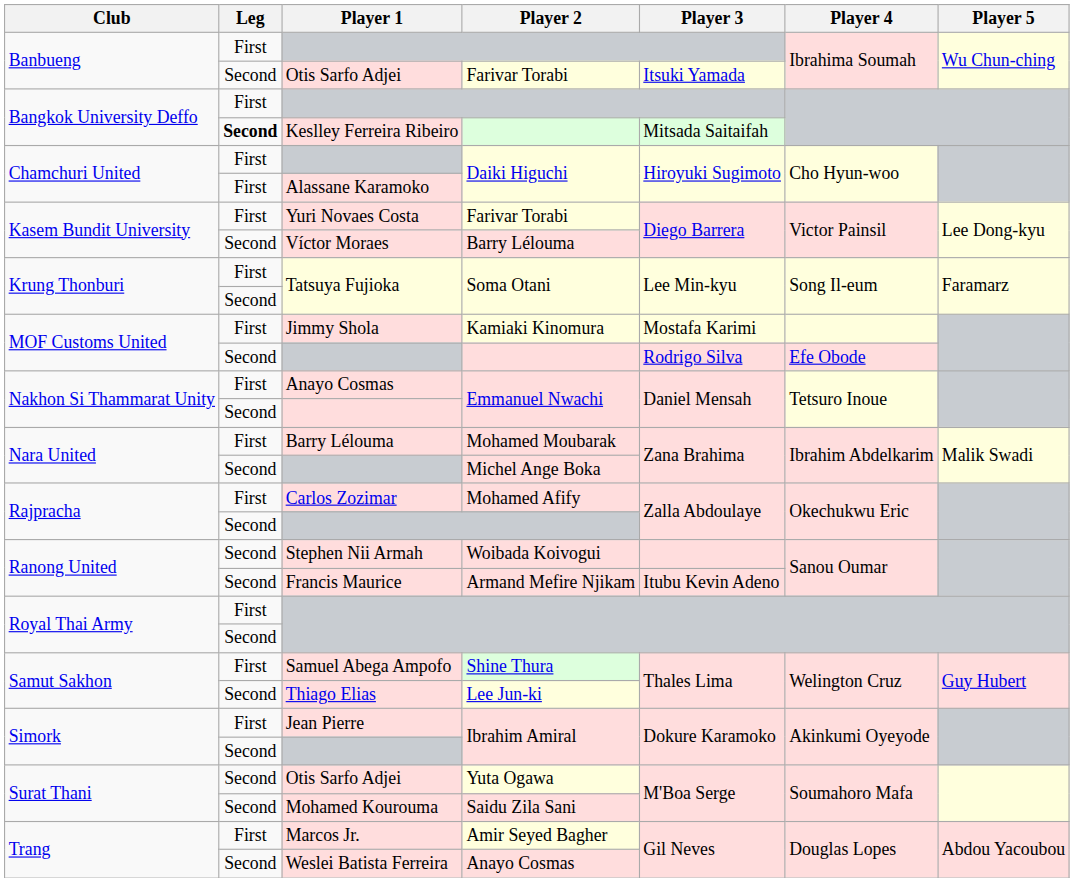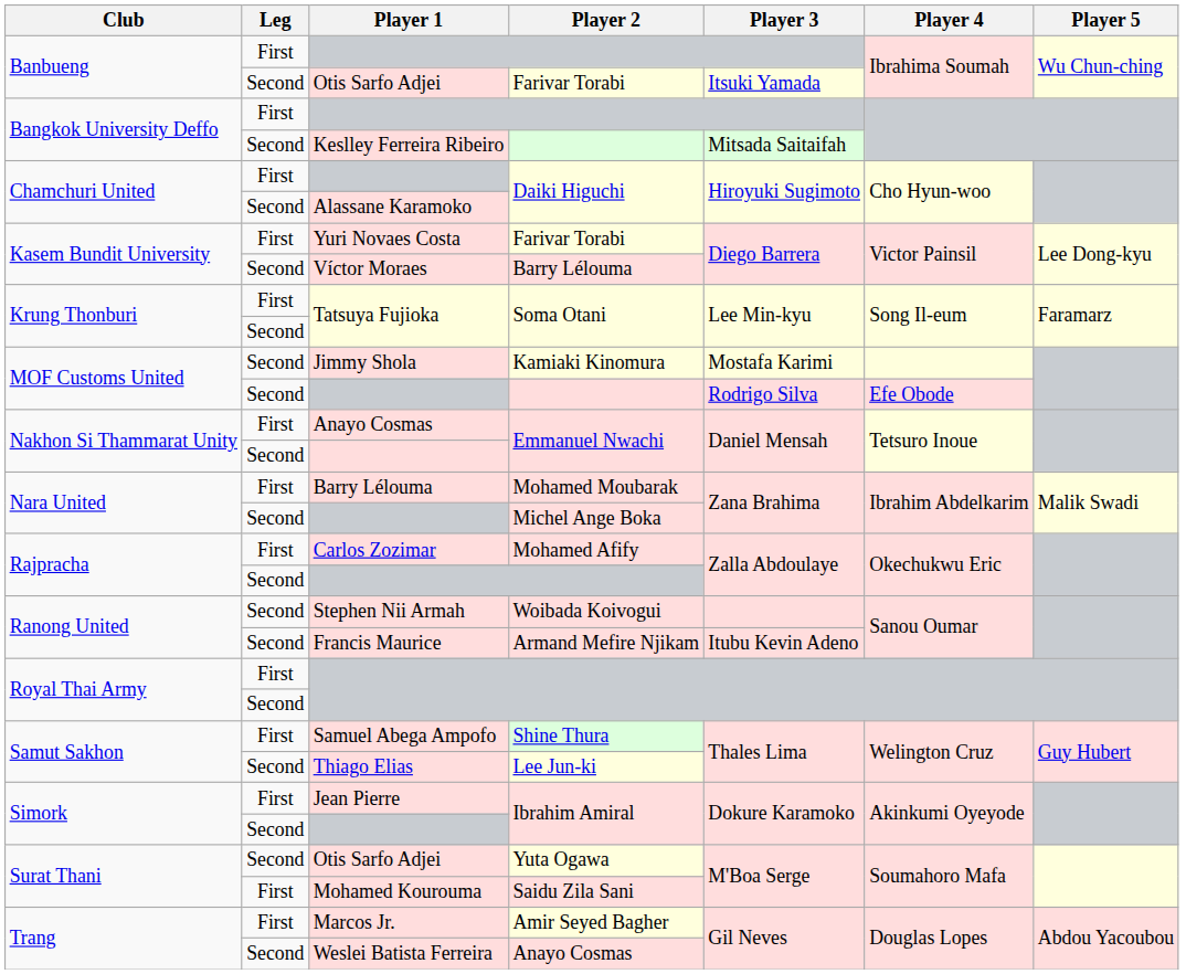Keslley Ferreira Ribeiro | Leg: bold -> normal
Alassane Karamoko | Leg: First -> Second
Jimmy Shola | Leg: First -> Second
Mohamed Kourouma | Leg: Second -> First
